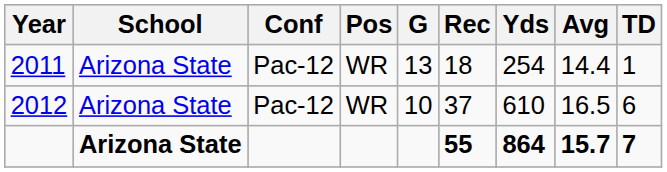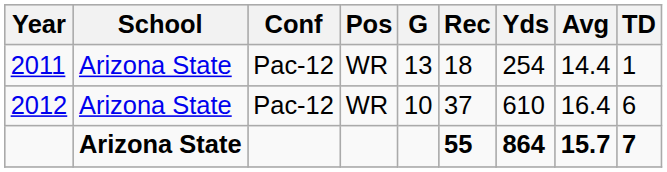2012 | Avg: 16.5 -> 16.4
